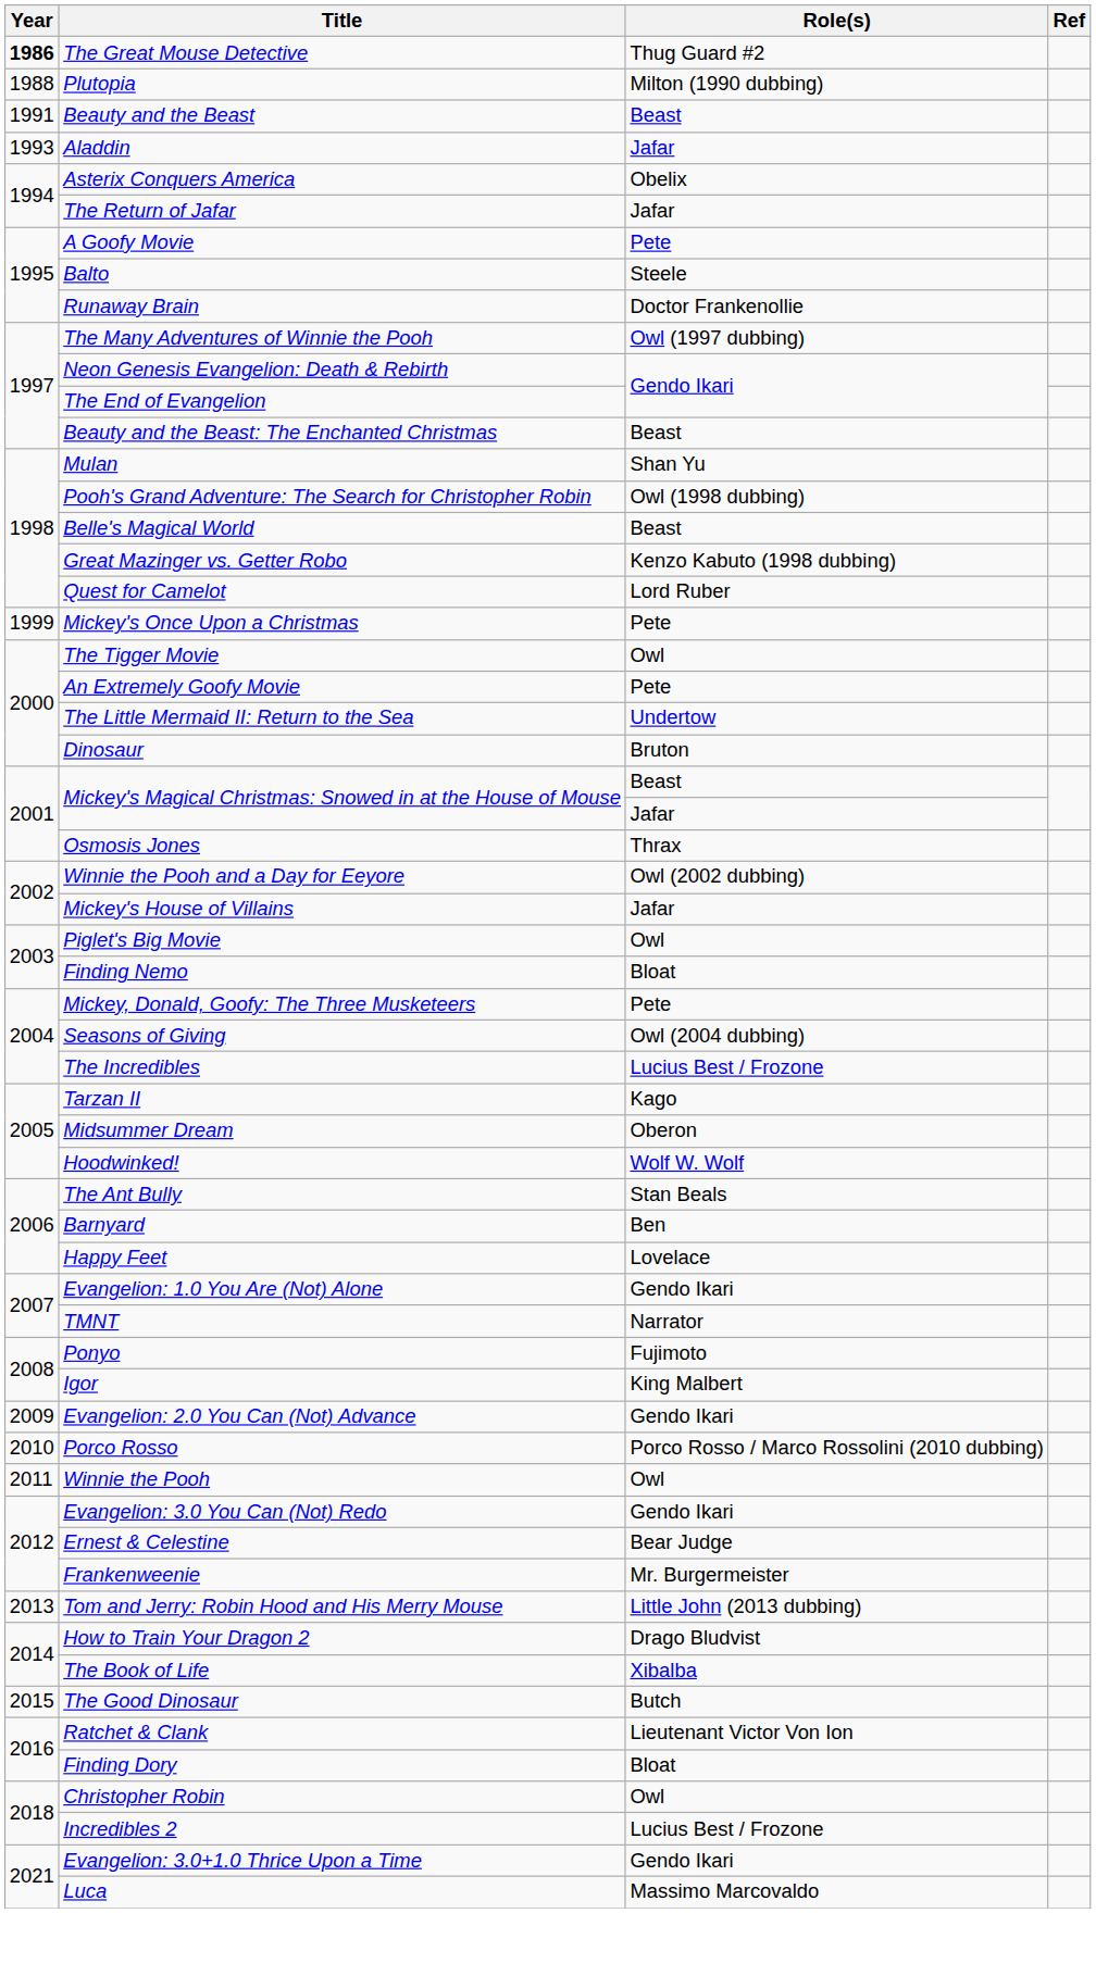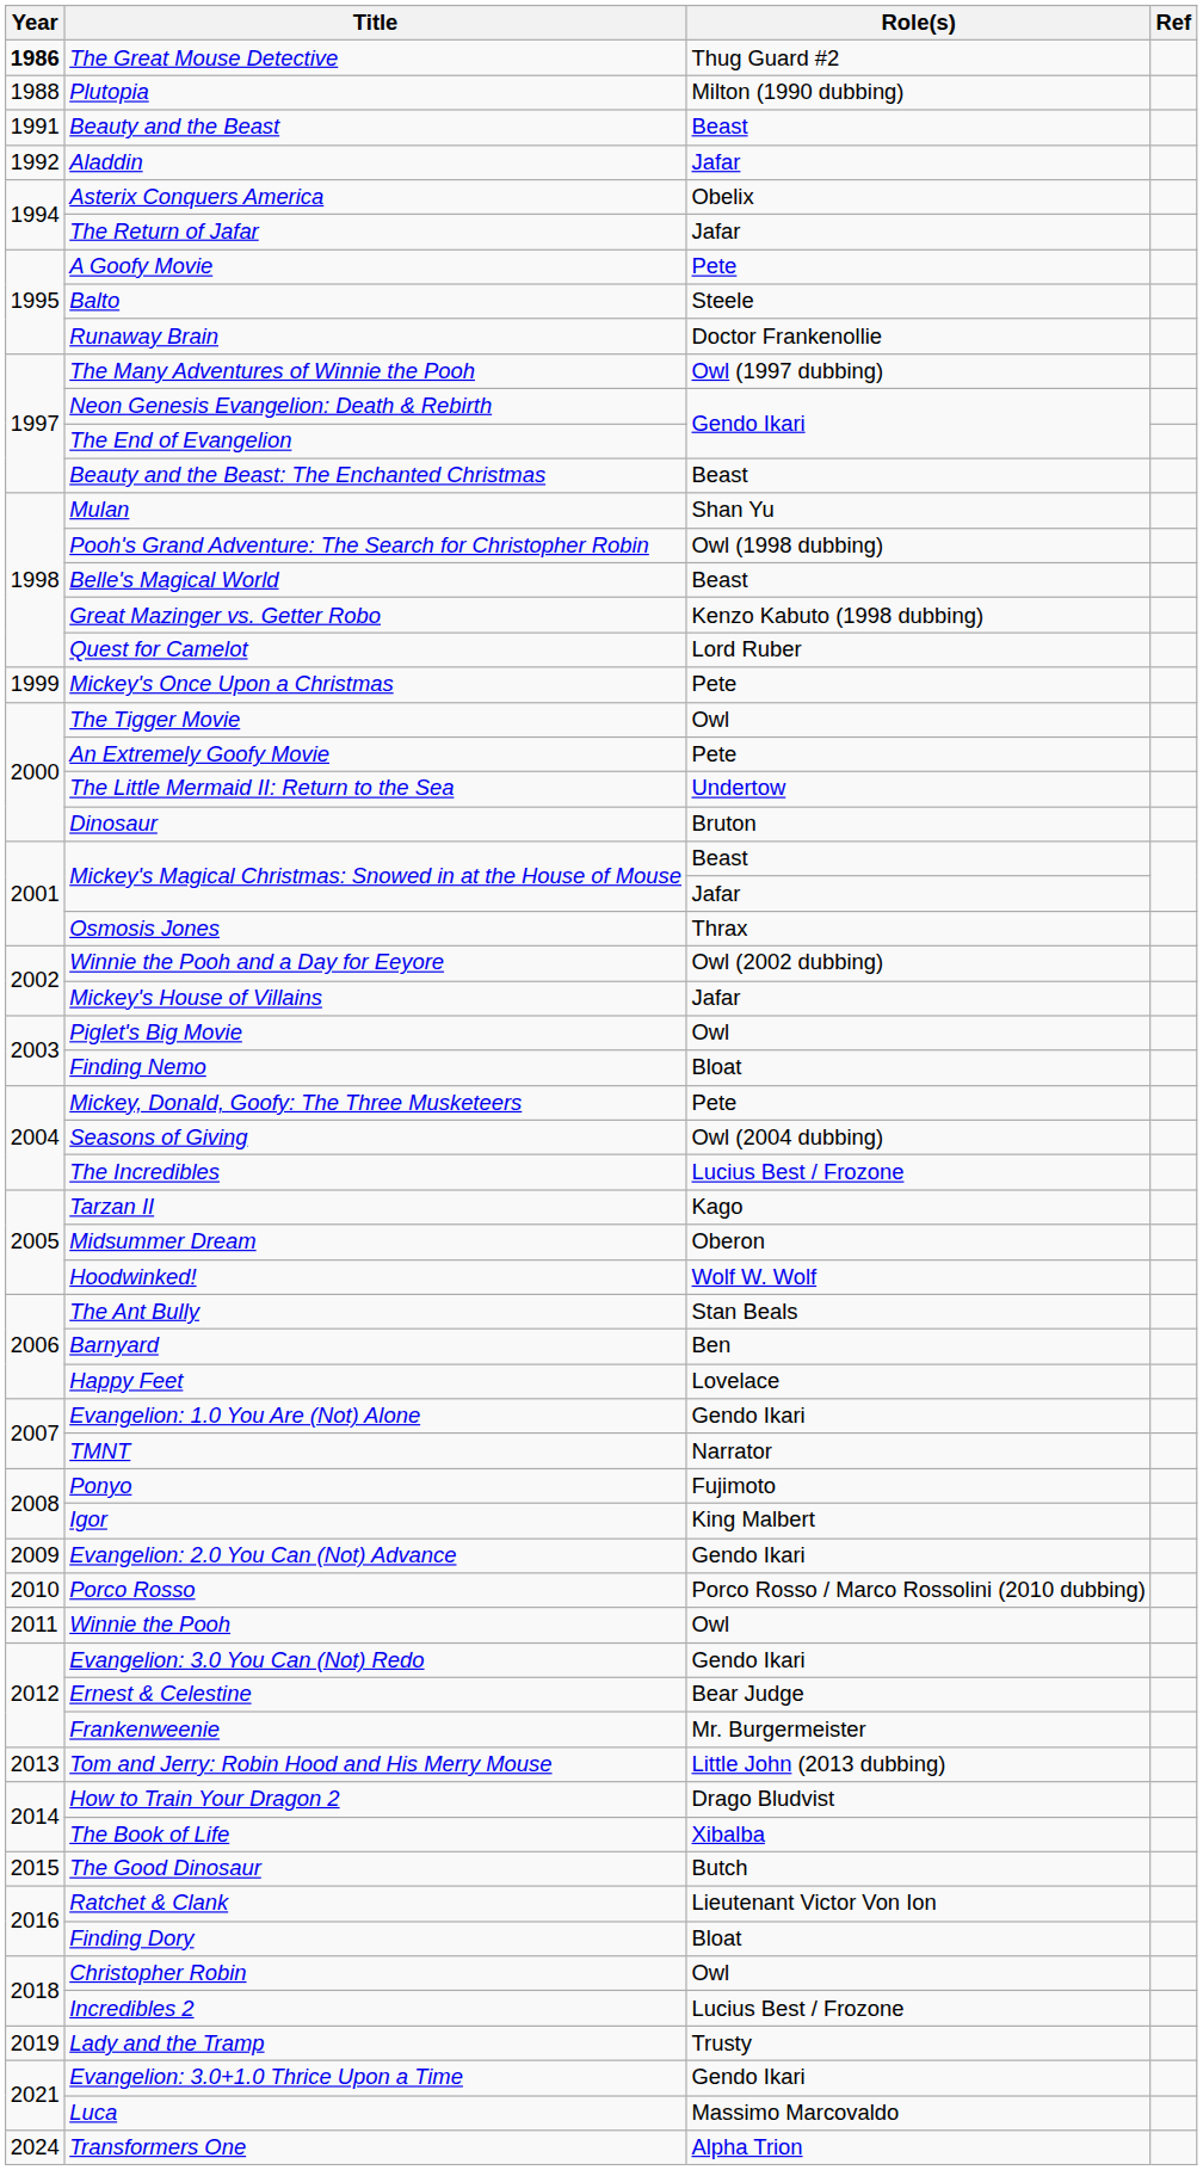Aladdin | Year: 1993 -> 1992
+ row: 2019 | Lady and the Tramp | Trusty
+ row: 2024 | Transformers One | Alpha Trion
